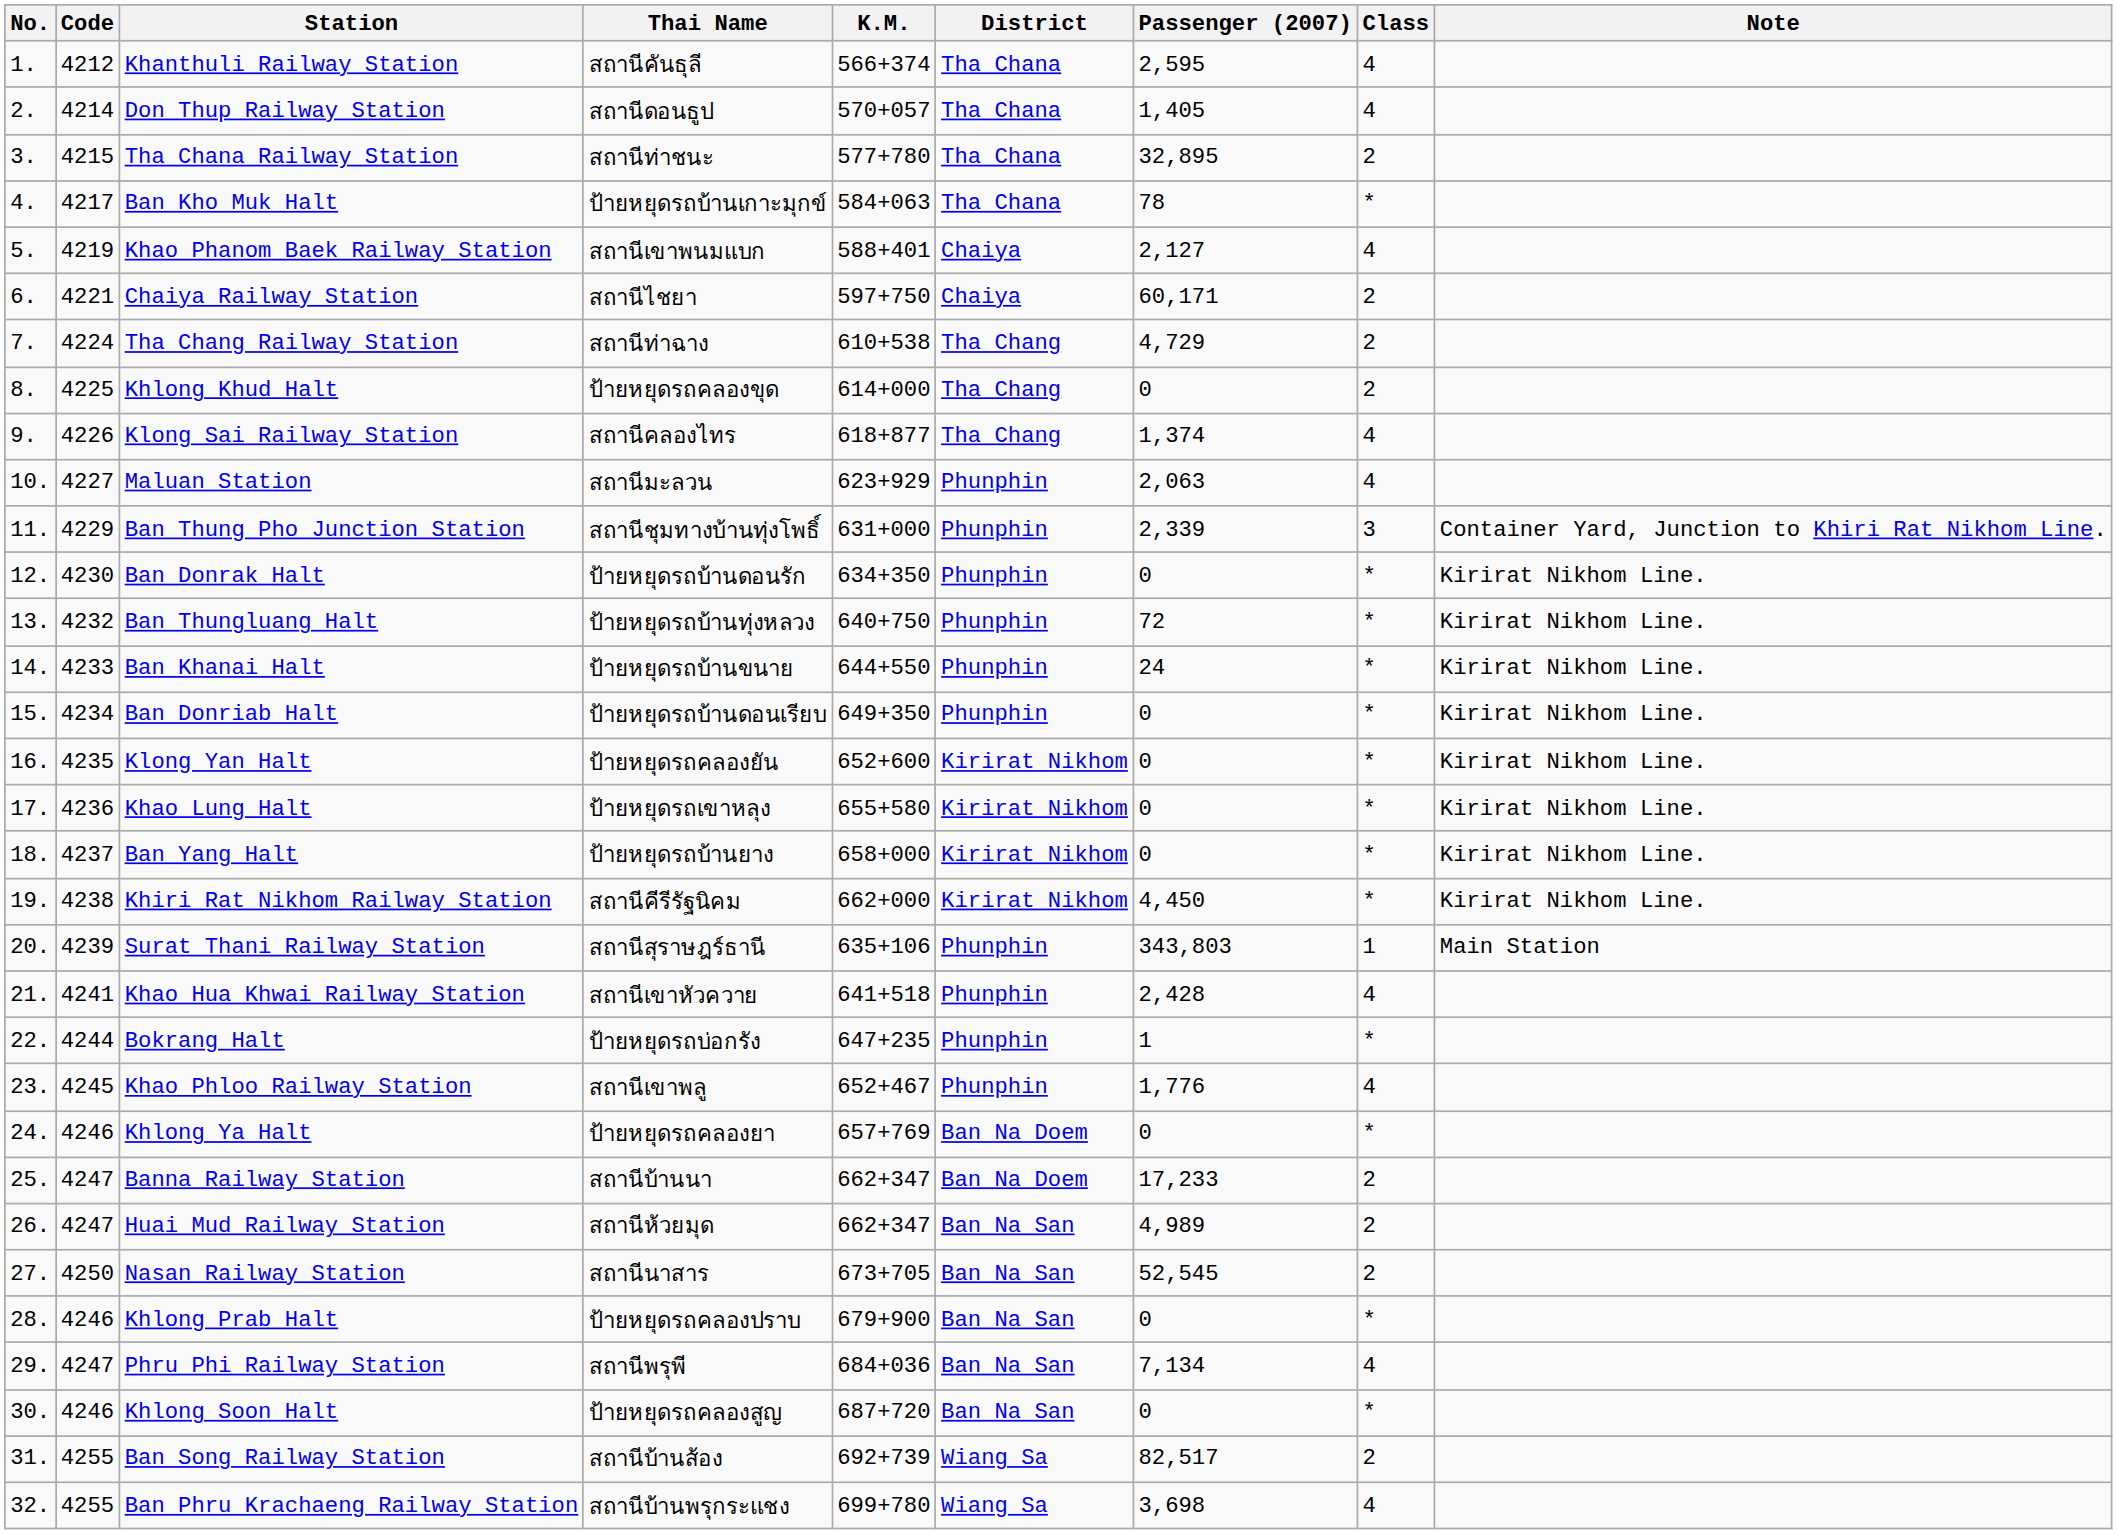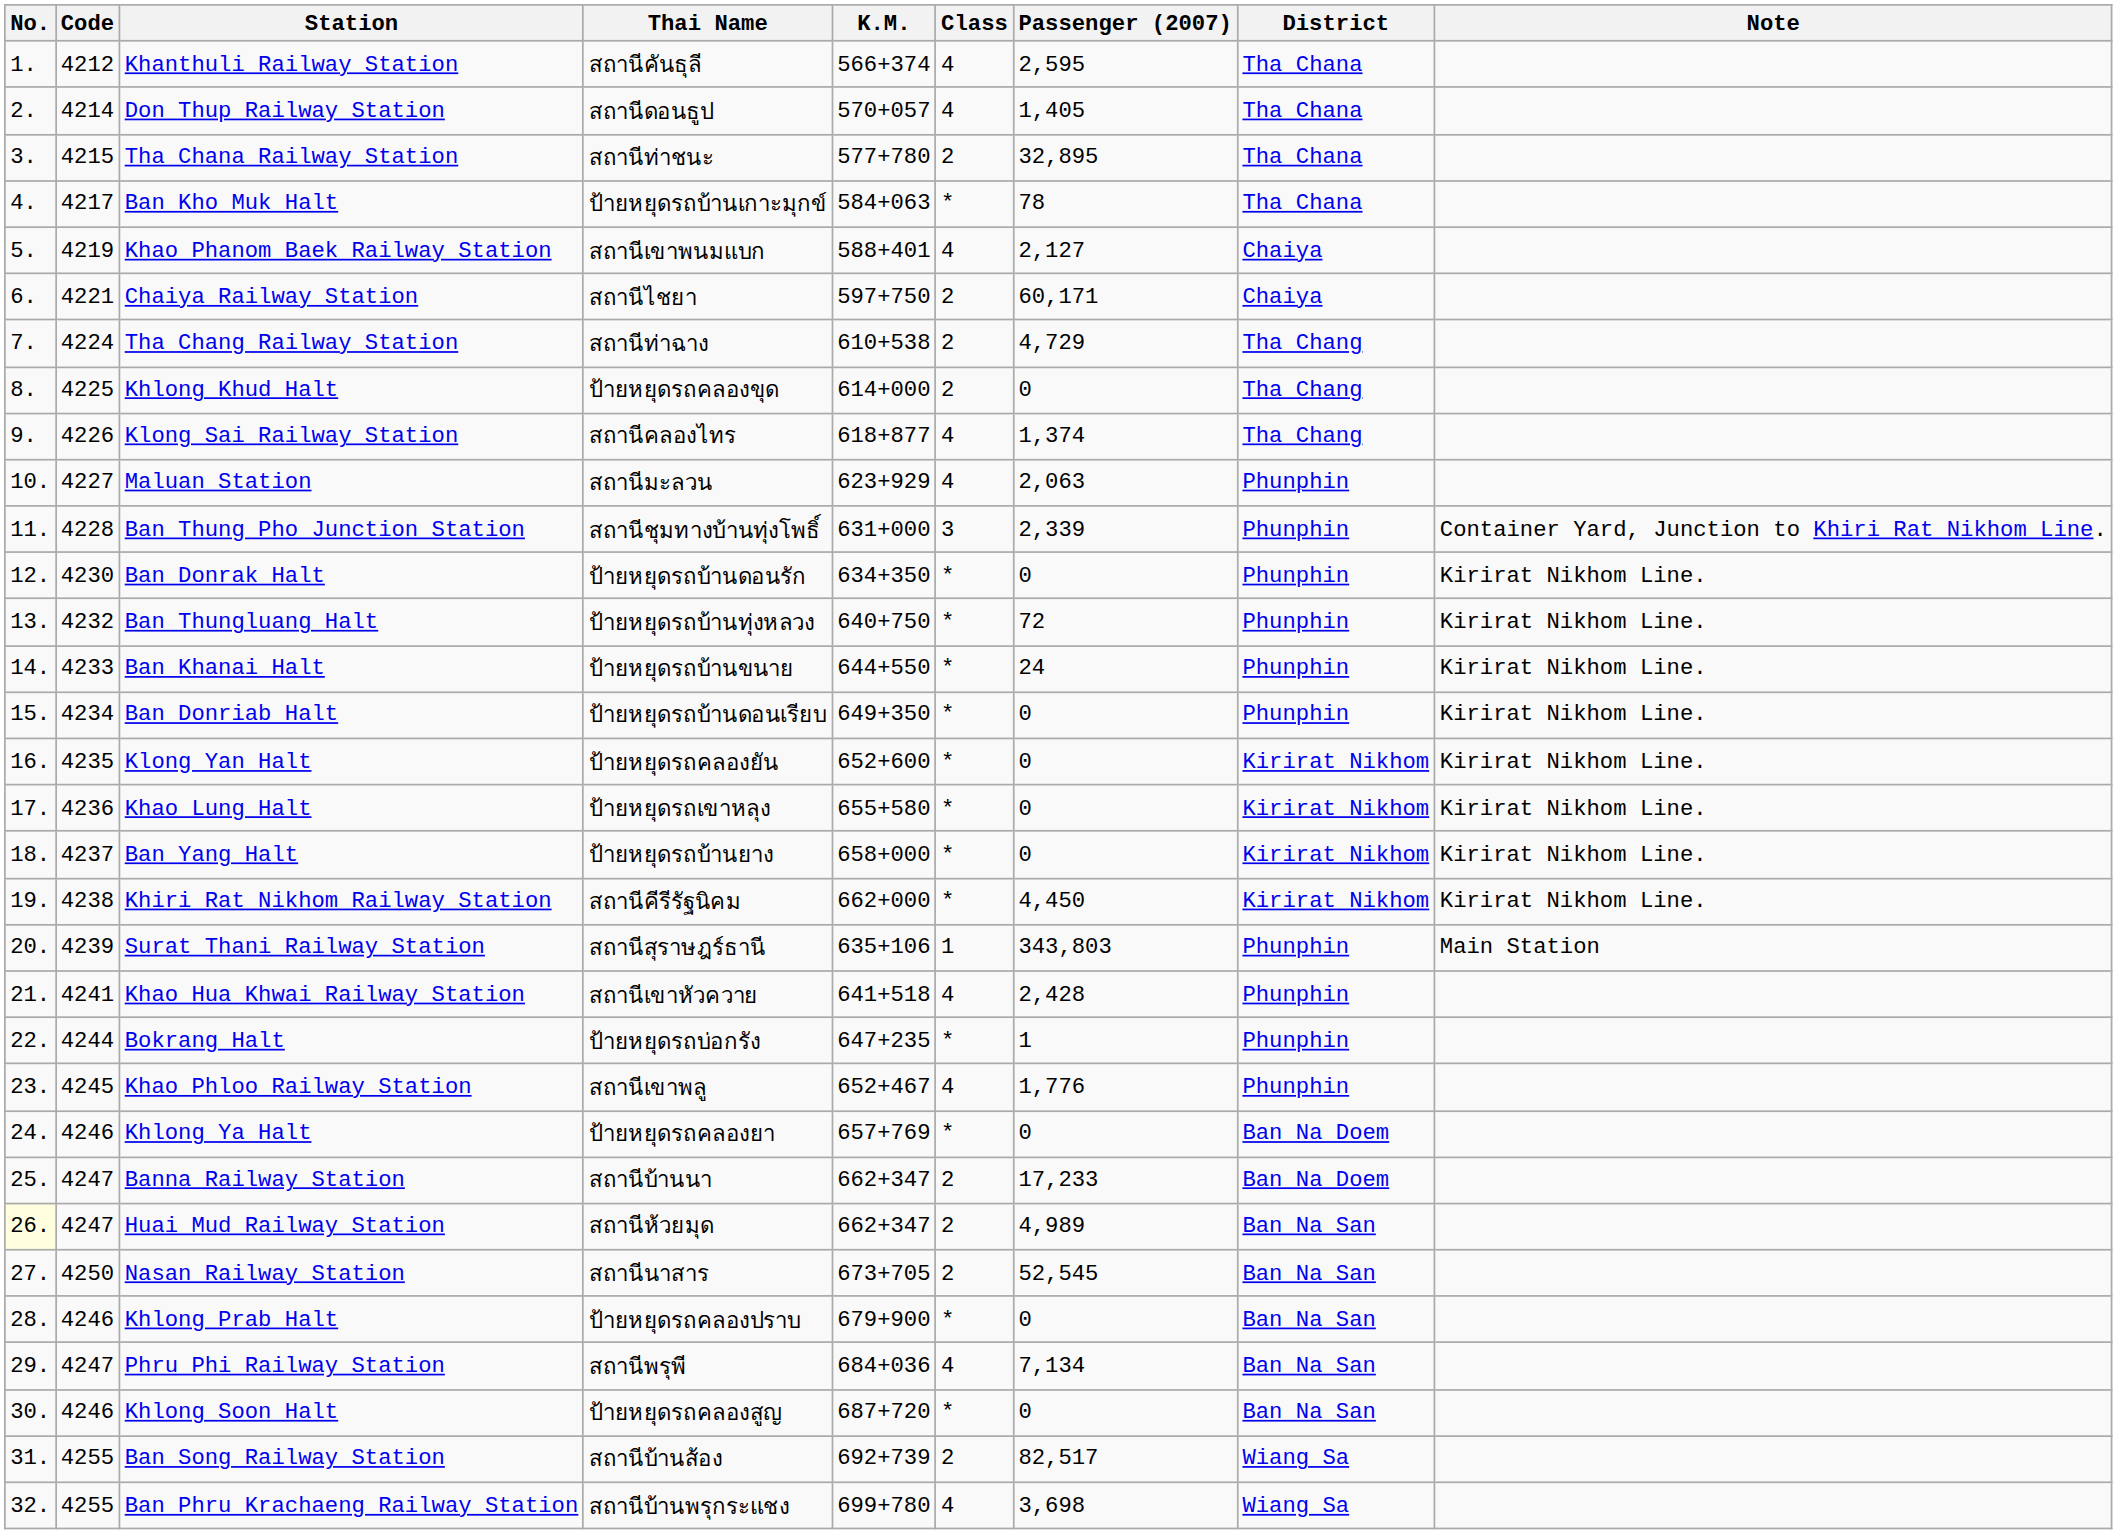columns swapped: Class <-> District
Ban Thung Pho Junction Station | Code: 4229 -> 4228
Huai Mud Railway Station | No.: no background -> lightyellow background
